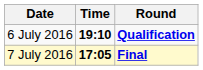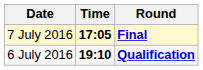rows swapped: 6 July 2016 <-> 7 July 2016
